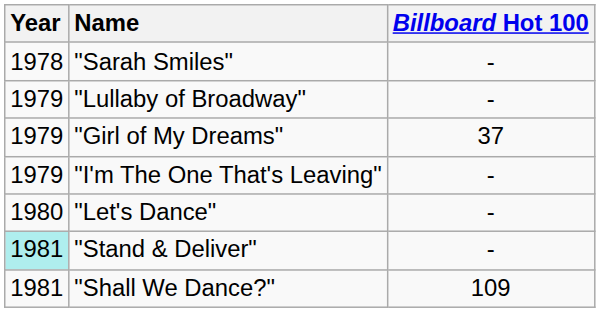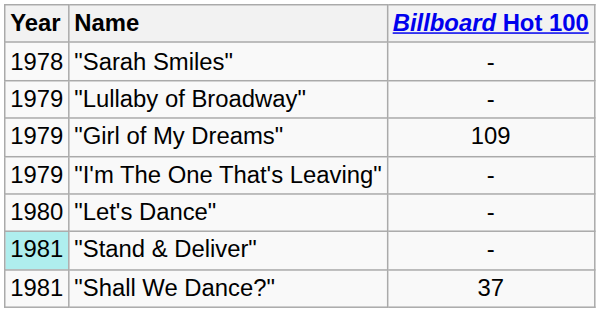"Girl of My Dreams" | Billboard Hot 100: 37 -> 109
"Shall We Dance?" | Billboard Hot 100: 109 -> 37
